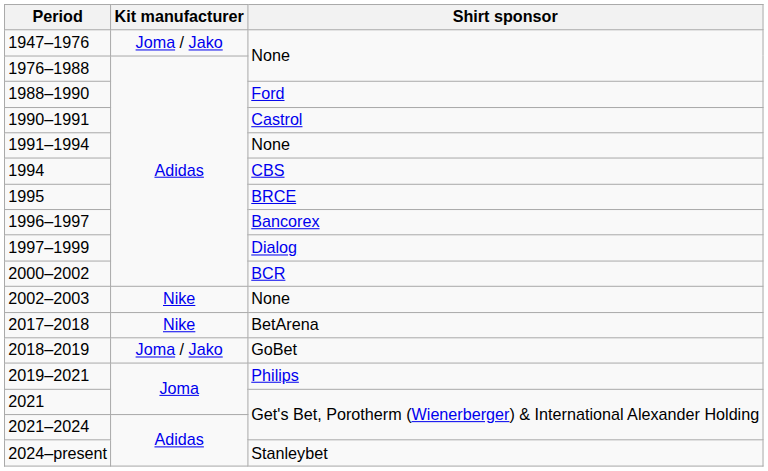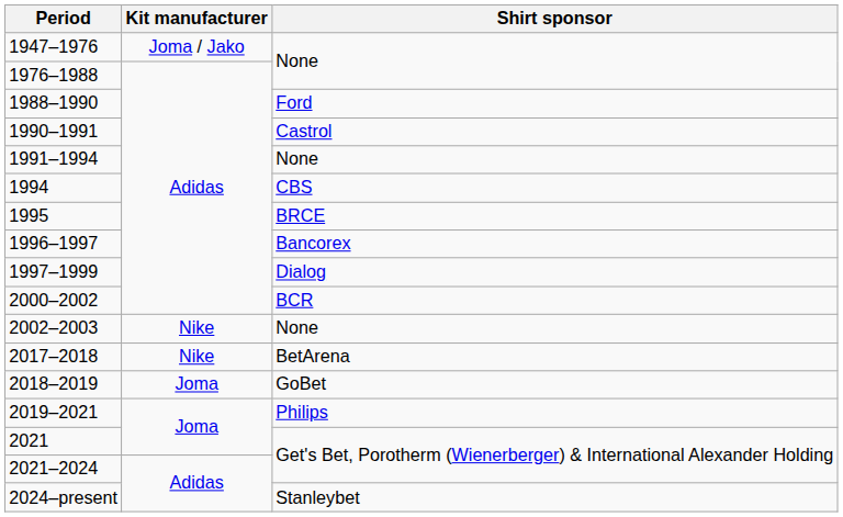2018–2019 | Kit manufacturer: Joma / Jako -> Joma
